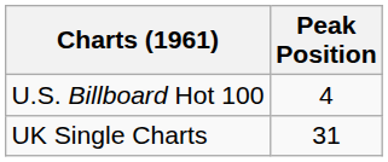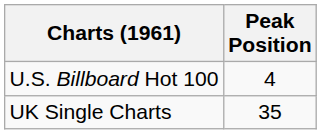UK Single Charts | Peak Position: 31 -> 35
